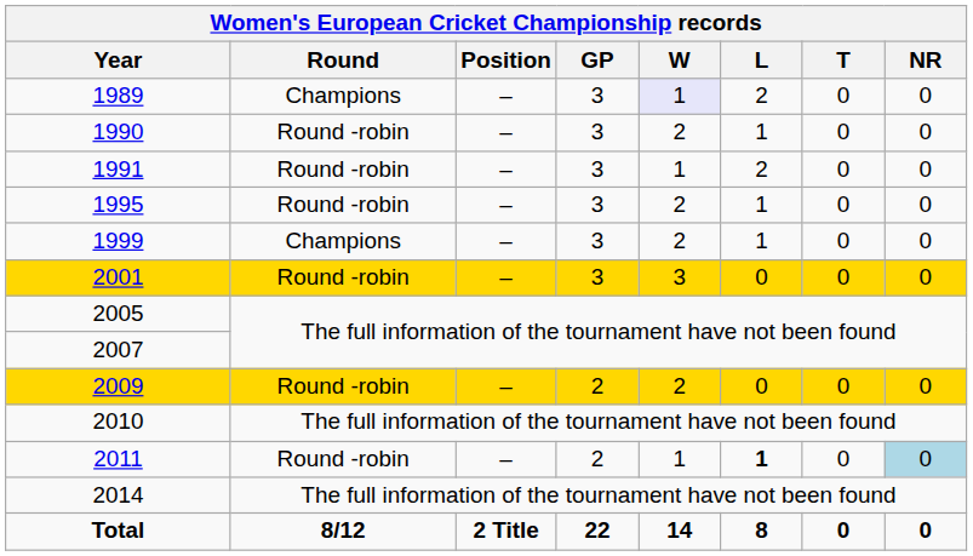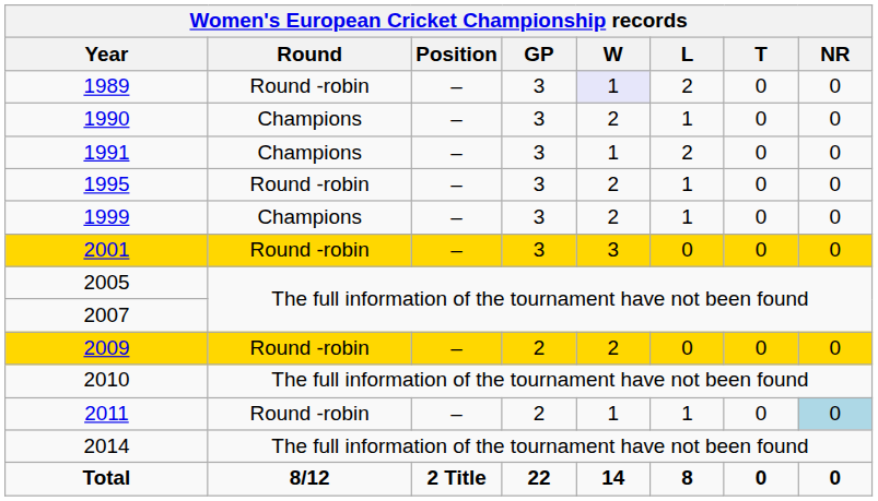1989 | Round: Champions -> Round -robin
1990 | Round: Round -robin -> Champions
1991 | Round: Round -robin -> Champions
2011 | L: bold -> normal
